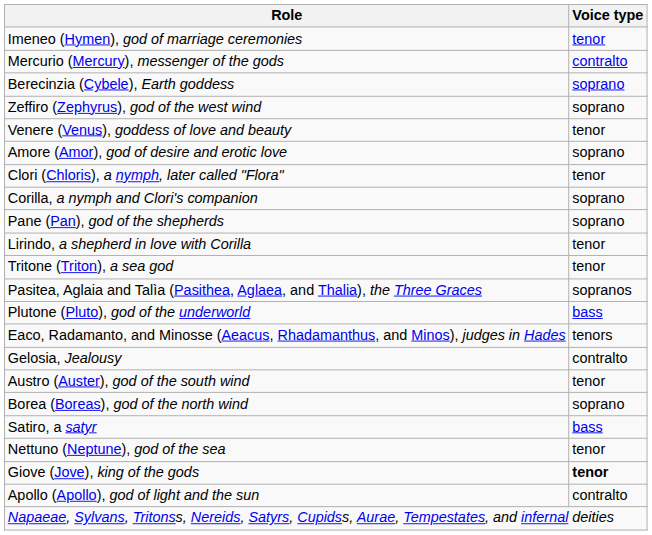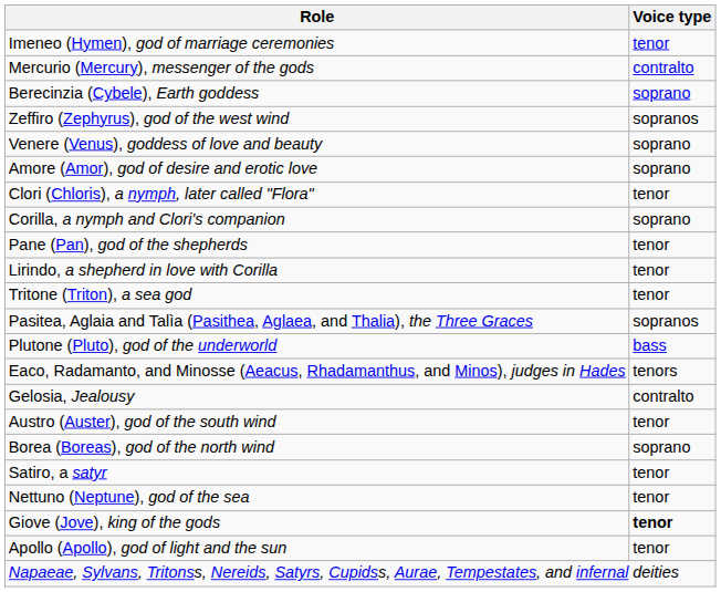Zeffiro (Zephyrus), god of the west wind | Voice type: soprano -> sopranos
Venere (Venus), goddess of love and beauty | Voice type: tenor -> soprano
Pane (Pan), god of the shepherds | Voice type: soprano -> tenor
Satiro, a satyr | Voice type: bass -> tenor
Apollo (Apollo), god of light and the sun | Voice type: contralto -> tenor
